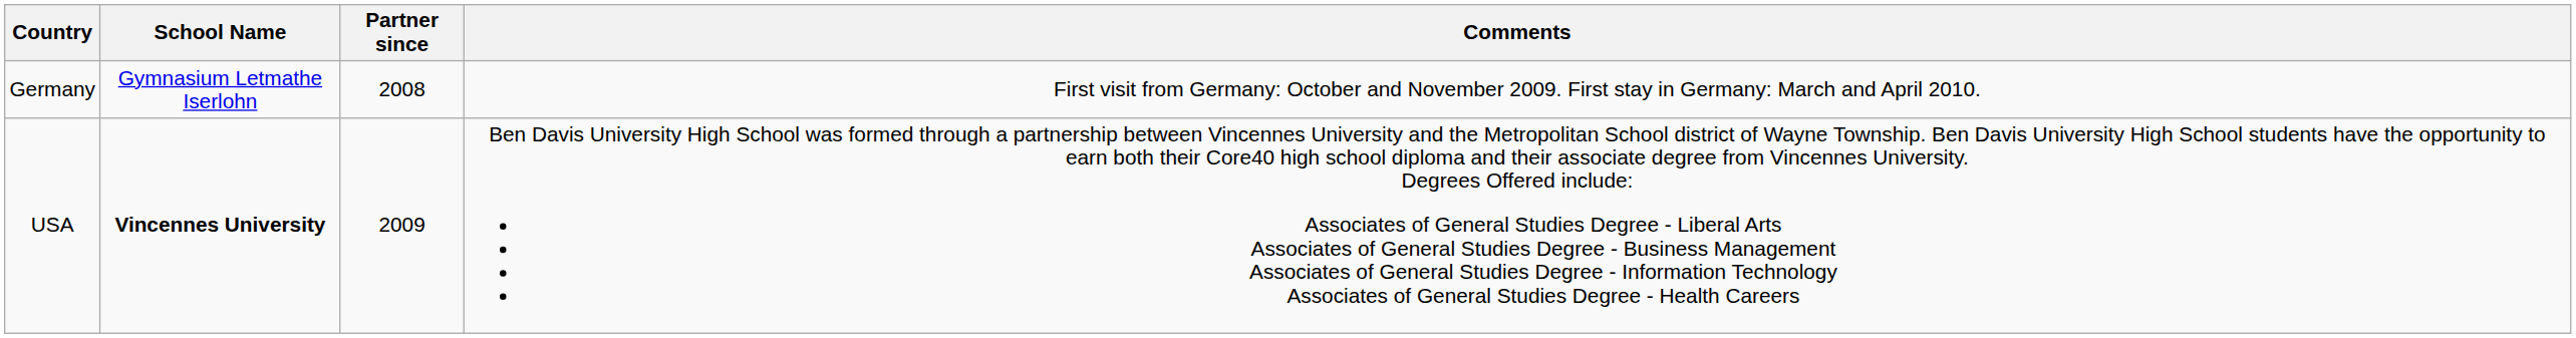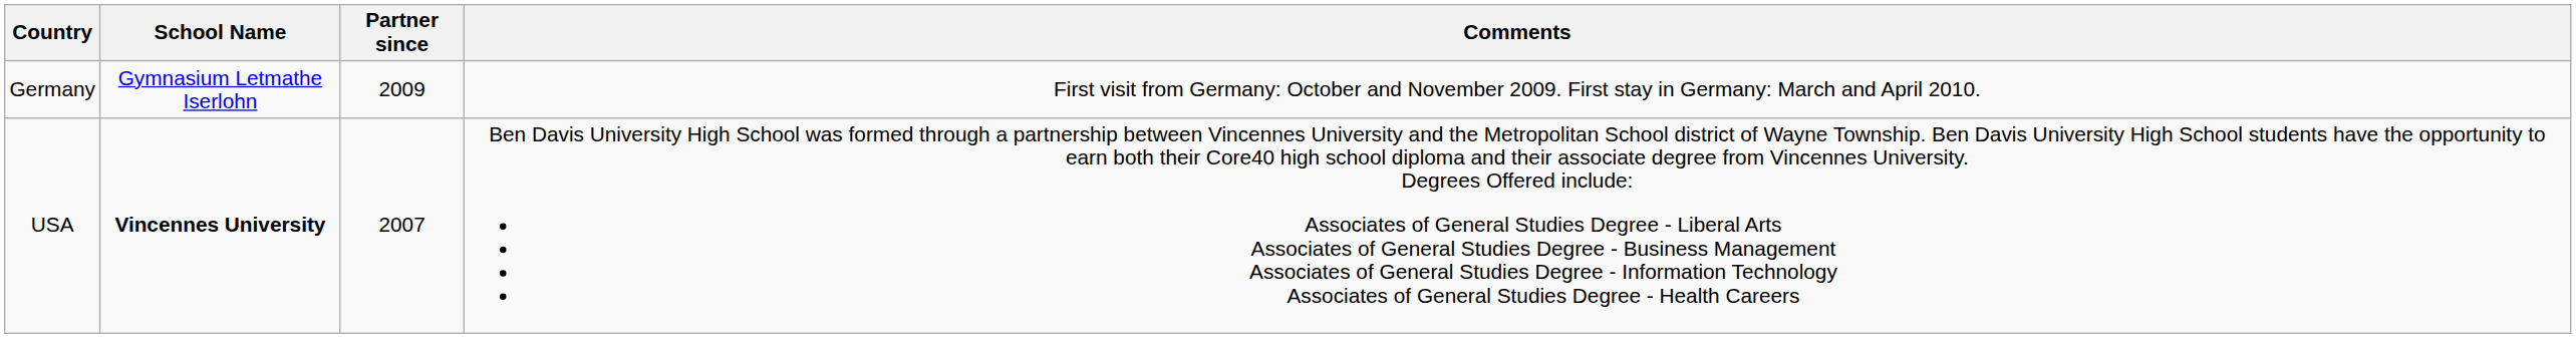Germany | Partner since: 2008 -> 2009
USA | Partner since: 2009 -> 2007
